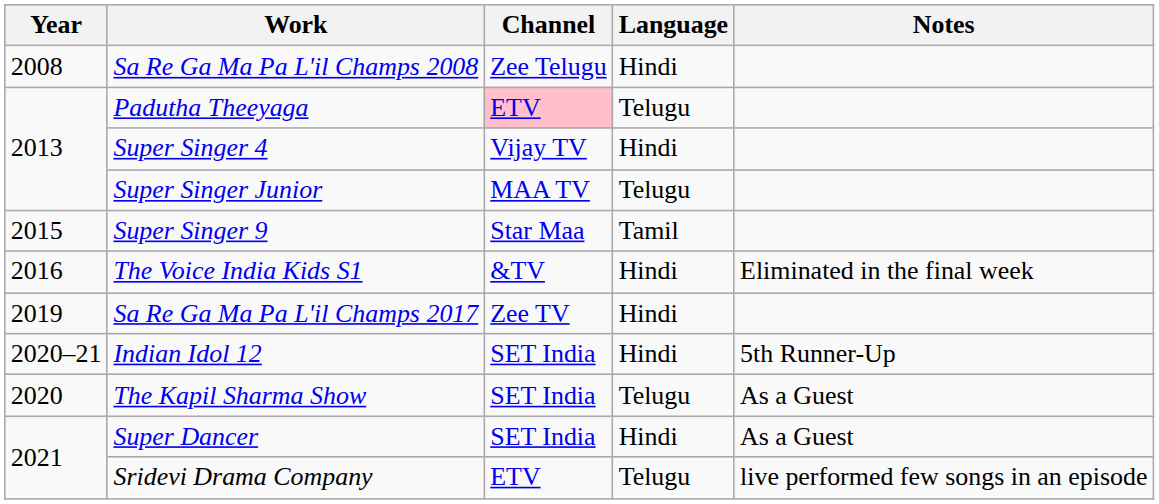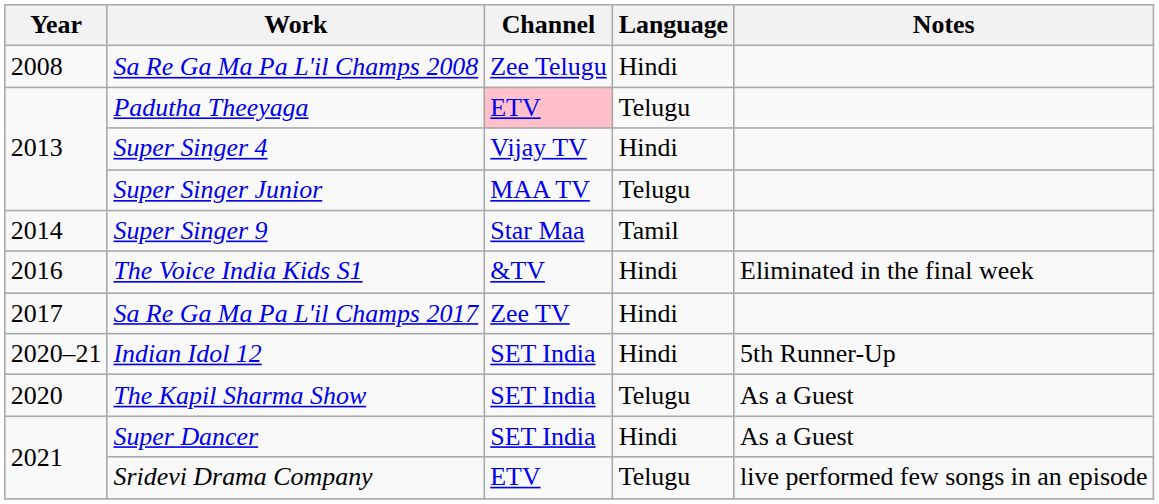Super Singer 9 | Year: 2015 -> 2014
Sa Re Ga Ma Pa L'il Champs 2017 | Year: 2019 -> 2017
